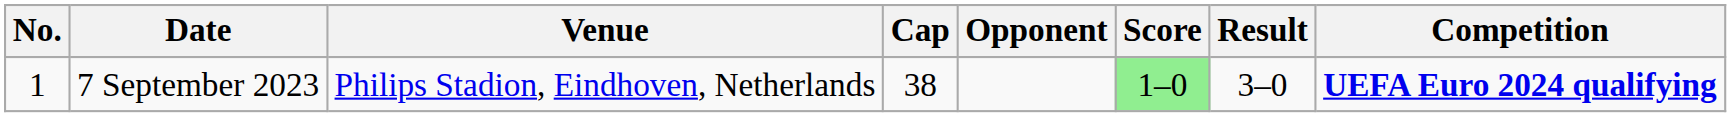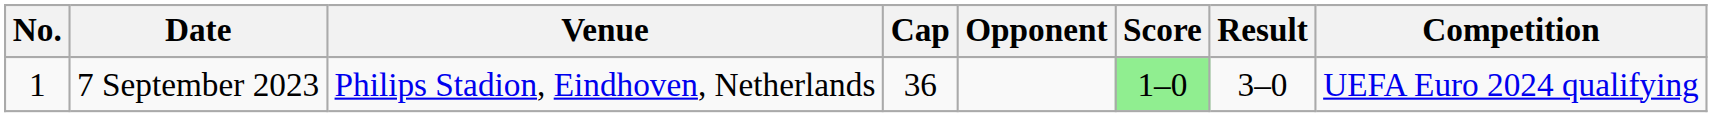7 September 2023 | Cap: 38 -> 36
7 September 2023 | Competition: bold -> normal
